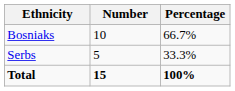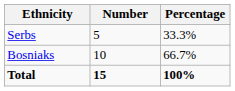rows swapped: Bosniaks <-> Serbs
